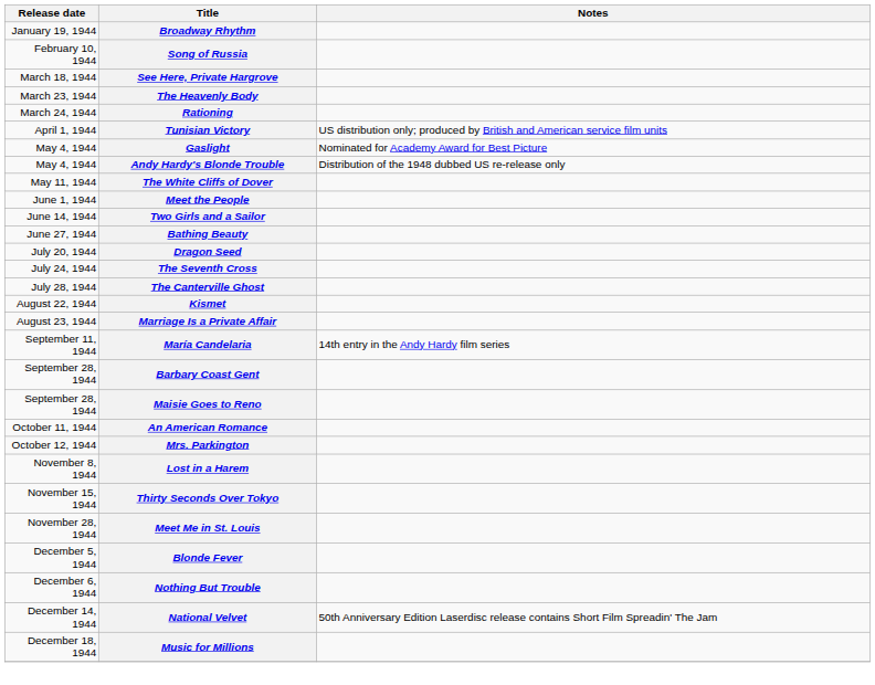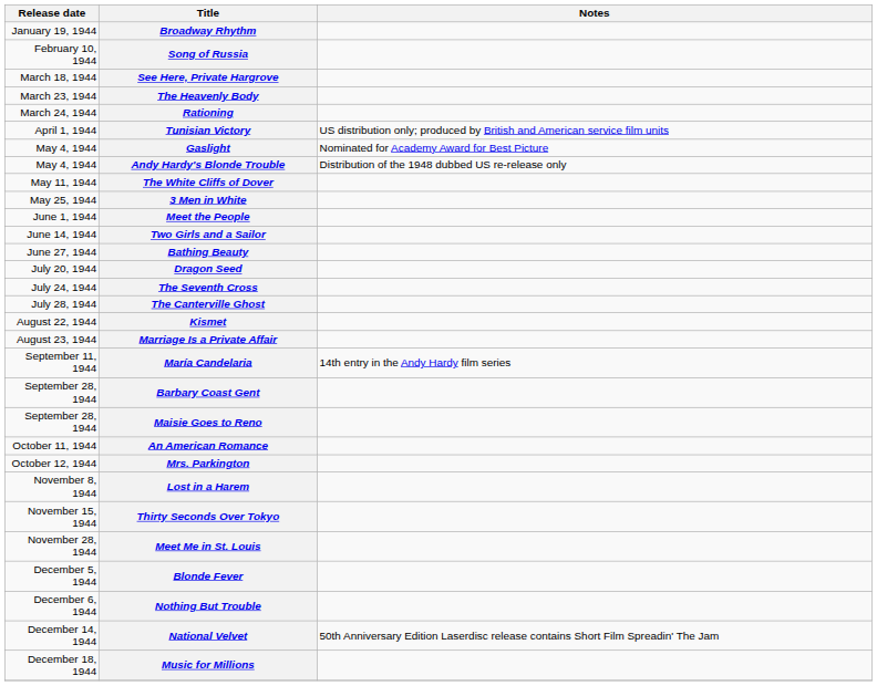+ row: May 25, 1944 | 3 Men in White
